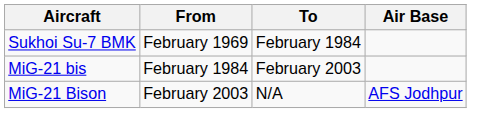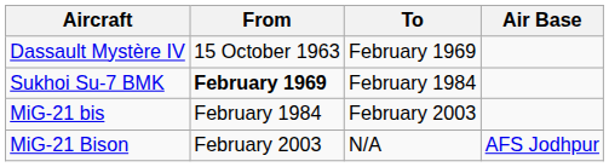+ row: Dassault Mystère IV | 15 October 1963 | February 1969
Sukhoi Su-7 BMK | From: normal -> bold
